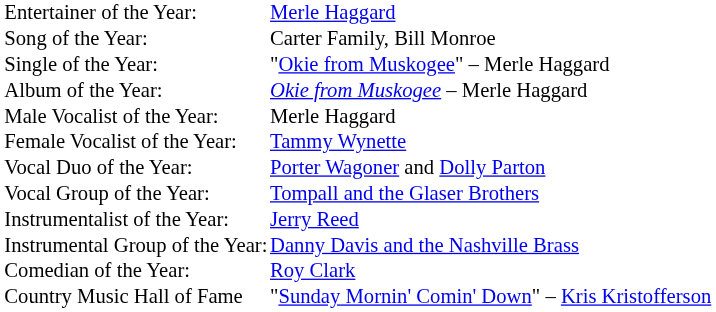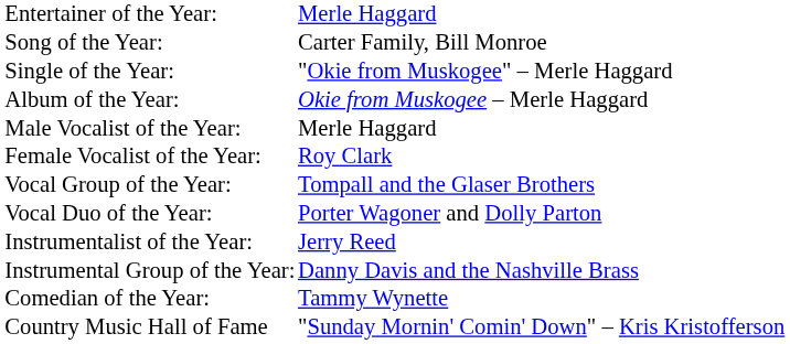Female Vocalist of the Year: | column 2: Tammy Wynette -> Roy Clark
rows swapped: Vocal Duo of the Year: <-> Vocal Group of the Year:
Comedian of the Year: | column 2: Roy Clark -> Tammy Wynette
